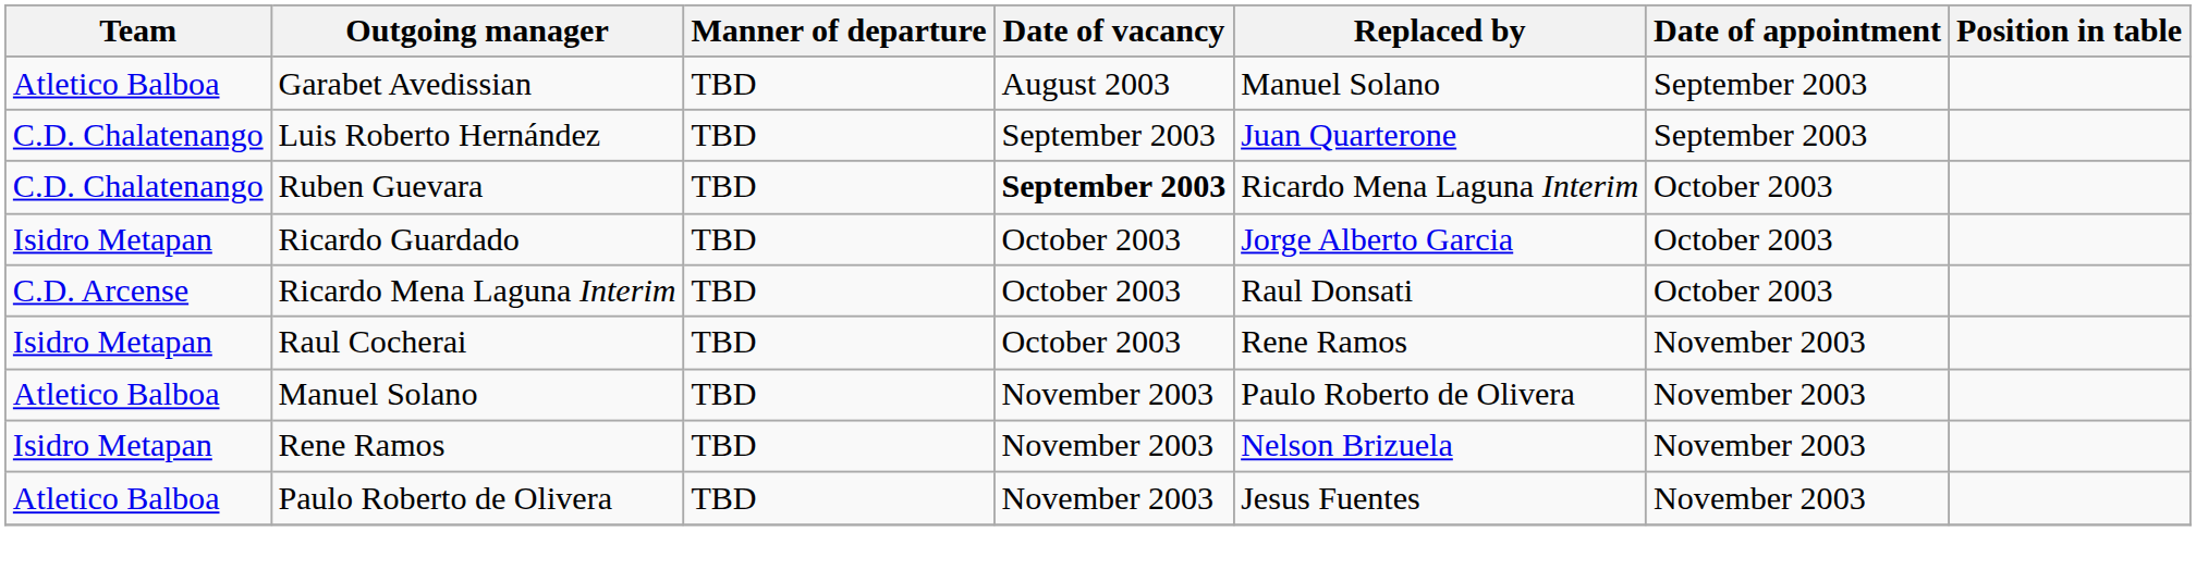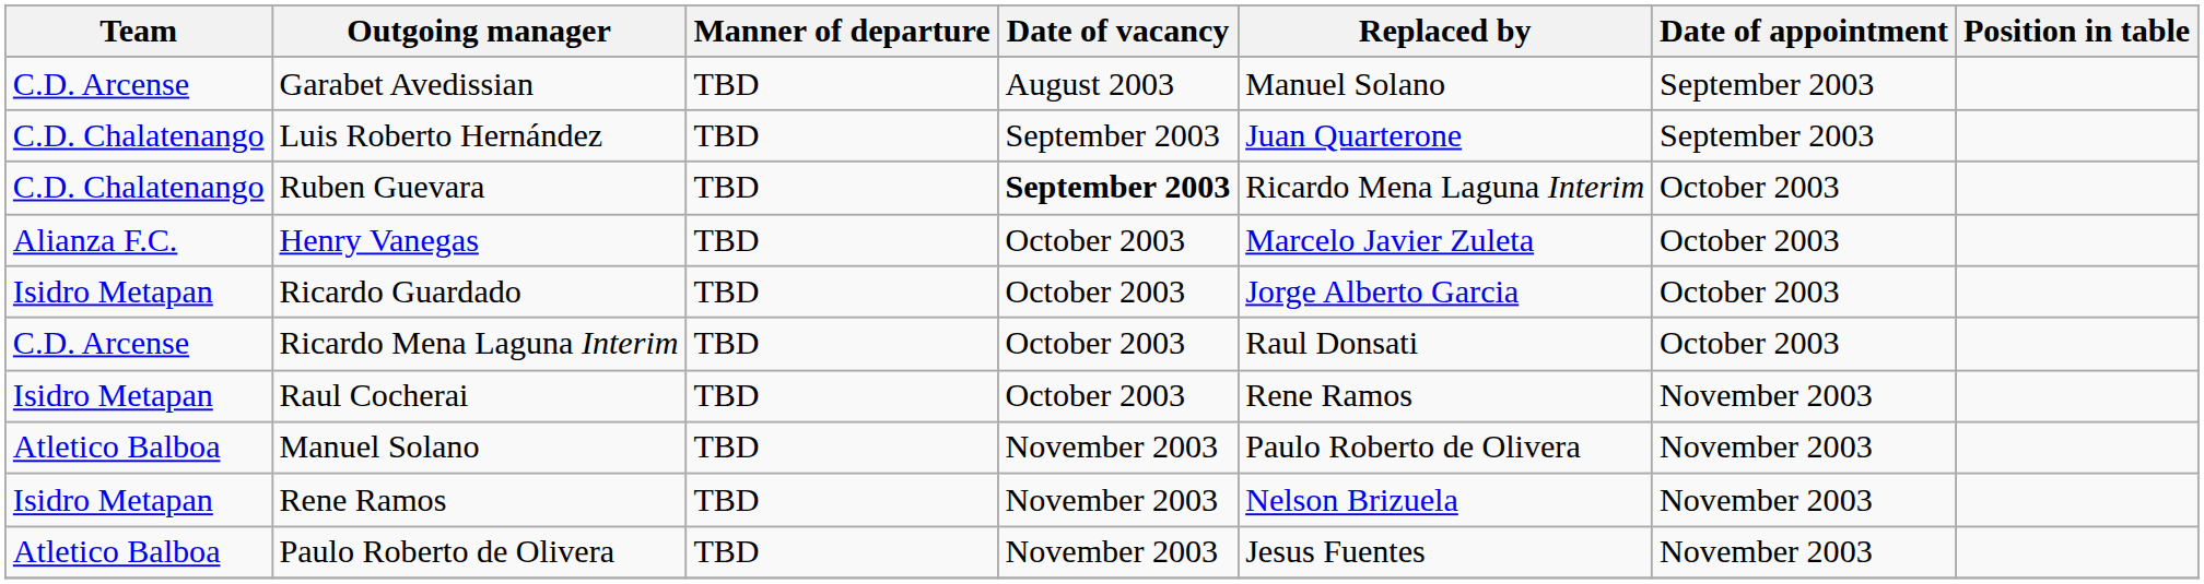Garabet Avedissian | Team: Atletico Balboa -> C.D. Arcense
+ row: Alianza F.C. | Henry Vanegas | TBD | October 2003 | Marcelo Javier Zuleta | October 2003
